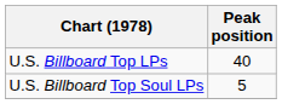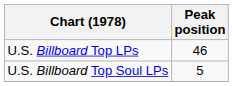U.S. Billboard Top LPs | Peak position: 40 -> 46
